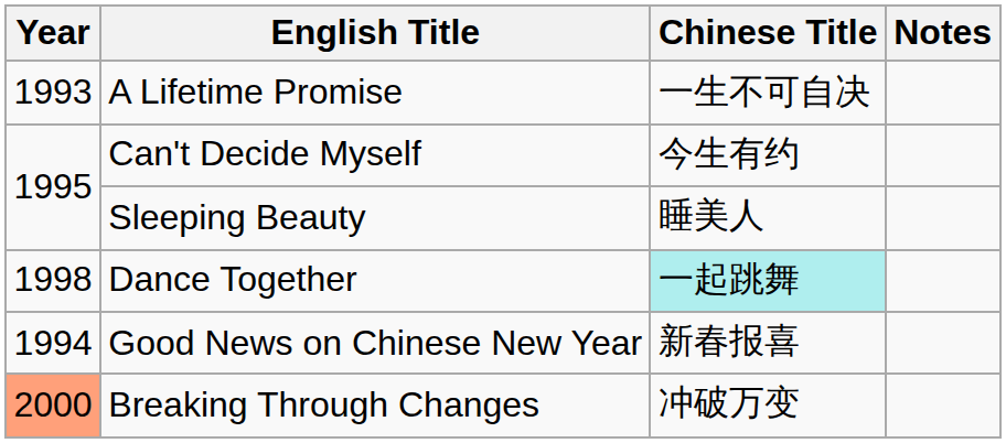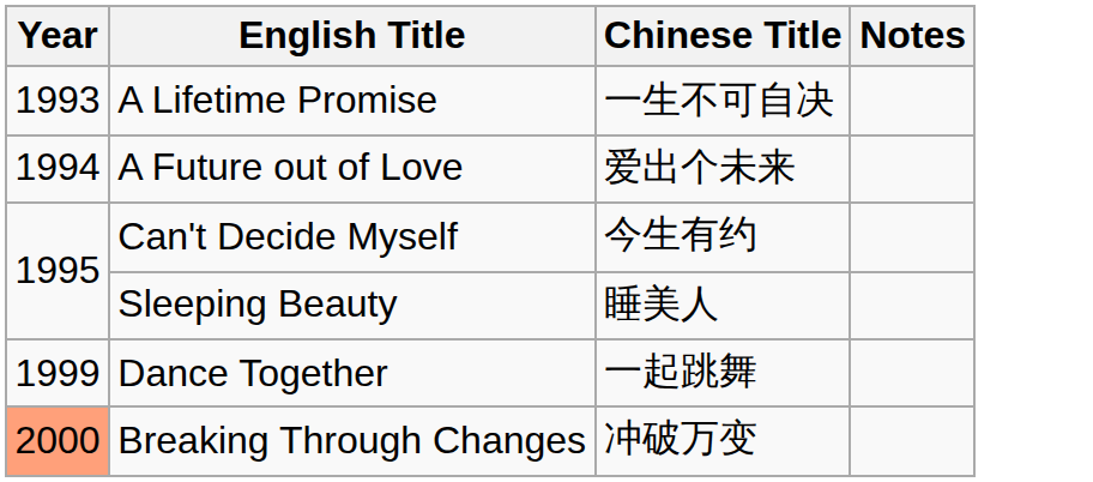+ row: 1994 | A Future out of Love | 爱出个未来
Dance Together | Year: 1998 -> 1999
Dance Together | Chinese Title: paleturquoise background -> no background
- row: 1994 | Good News on Chinese New Year | 新春报喜
